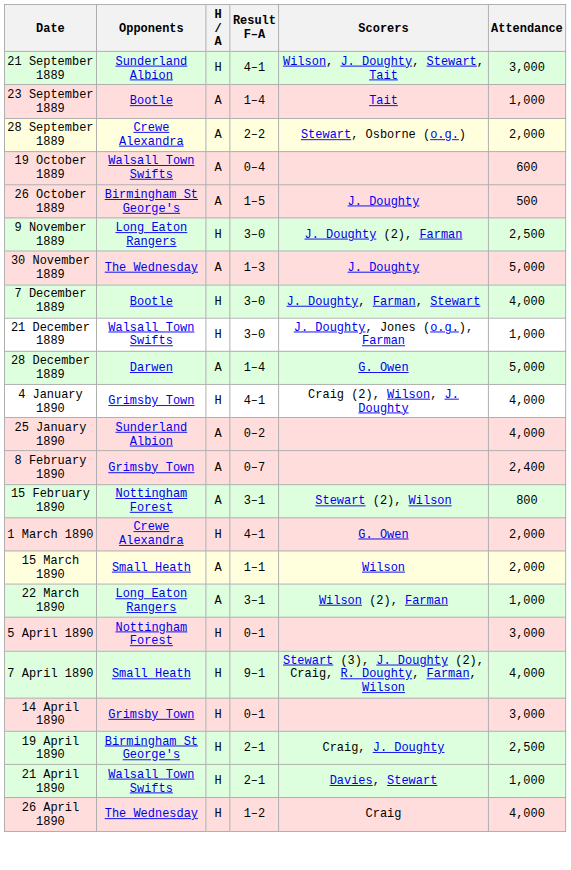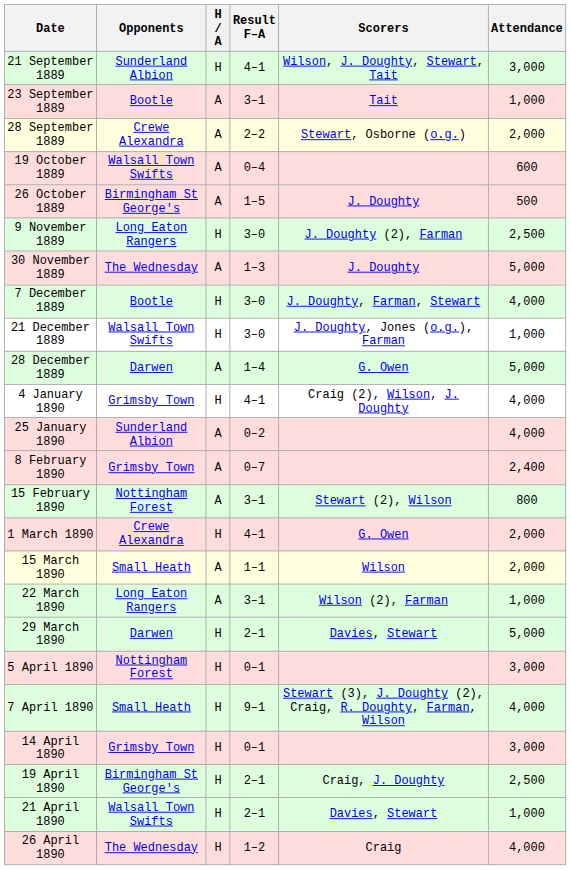23 September 1889 | Result F–A: 1–4 -> 3–1
+ row: 29 March 1890 | Darwen | H | 2–1 | Davies, Stewart | 5,000
